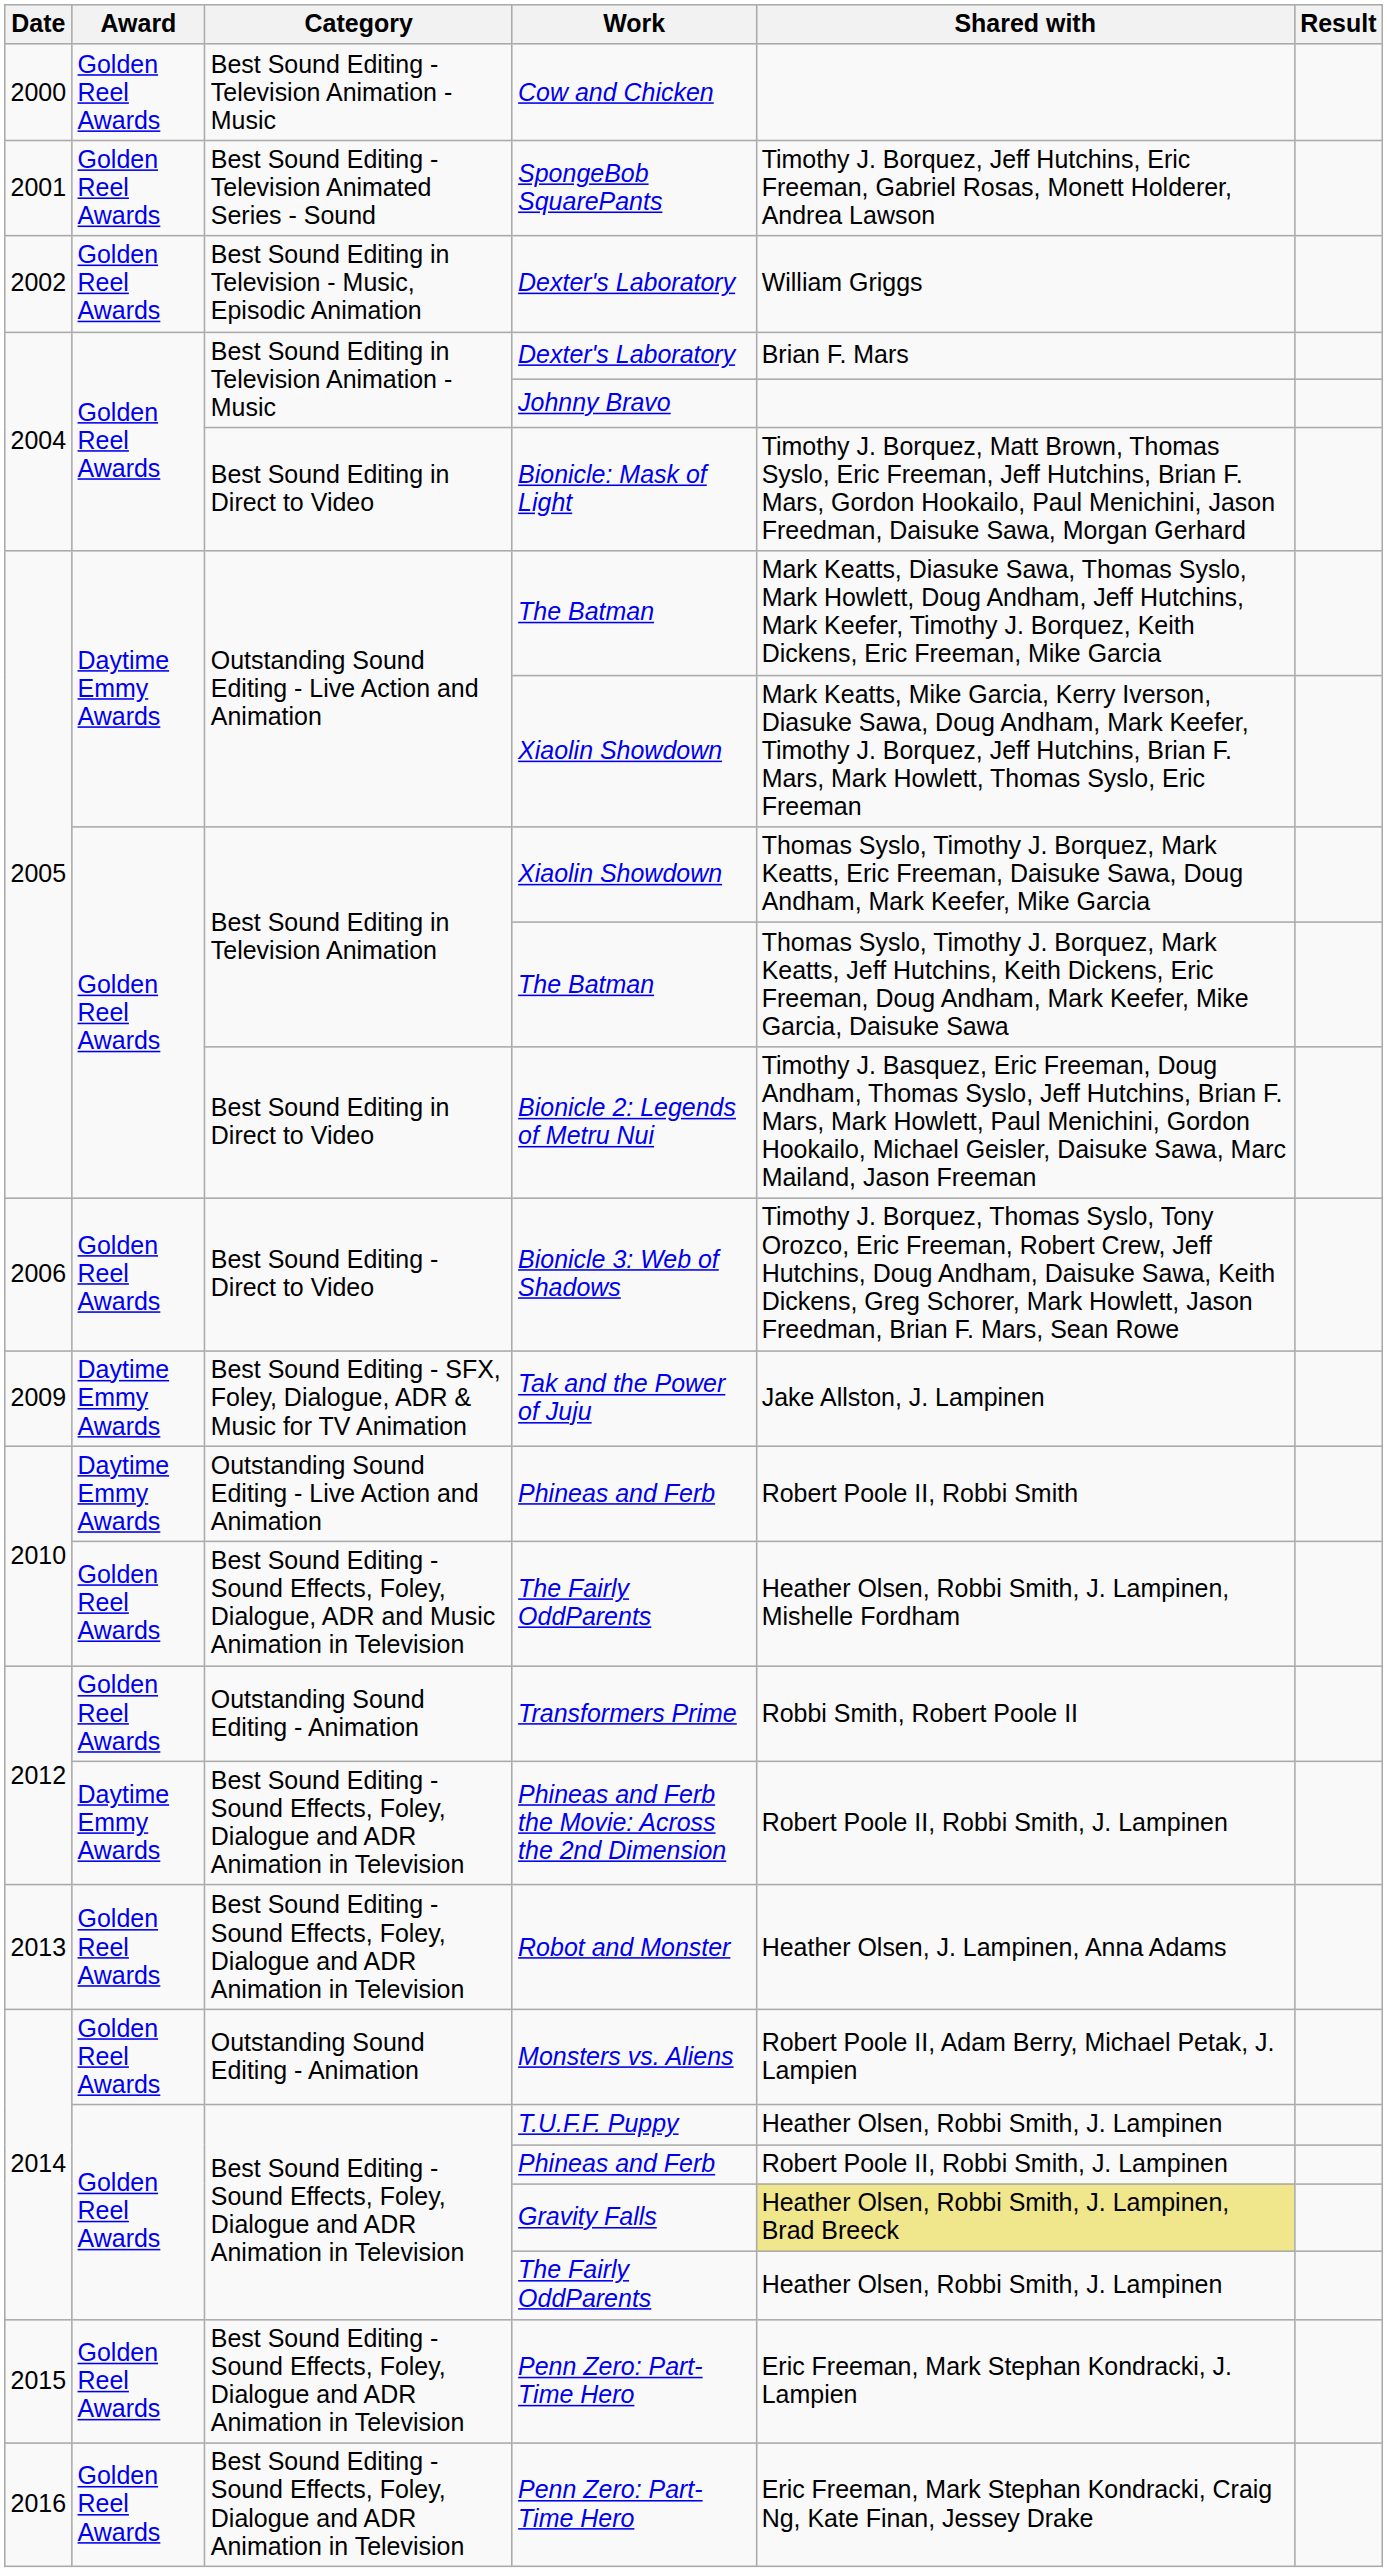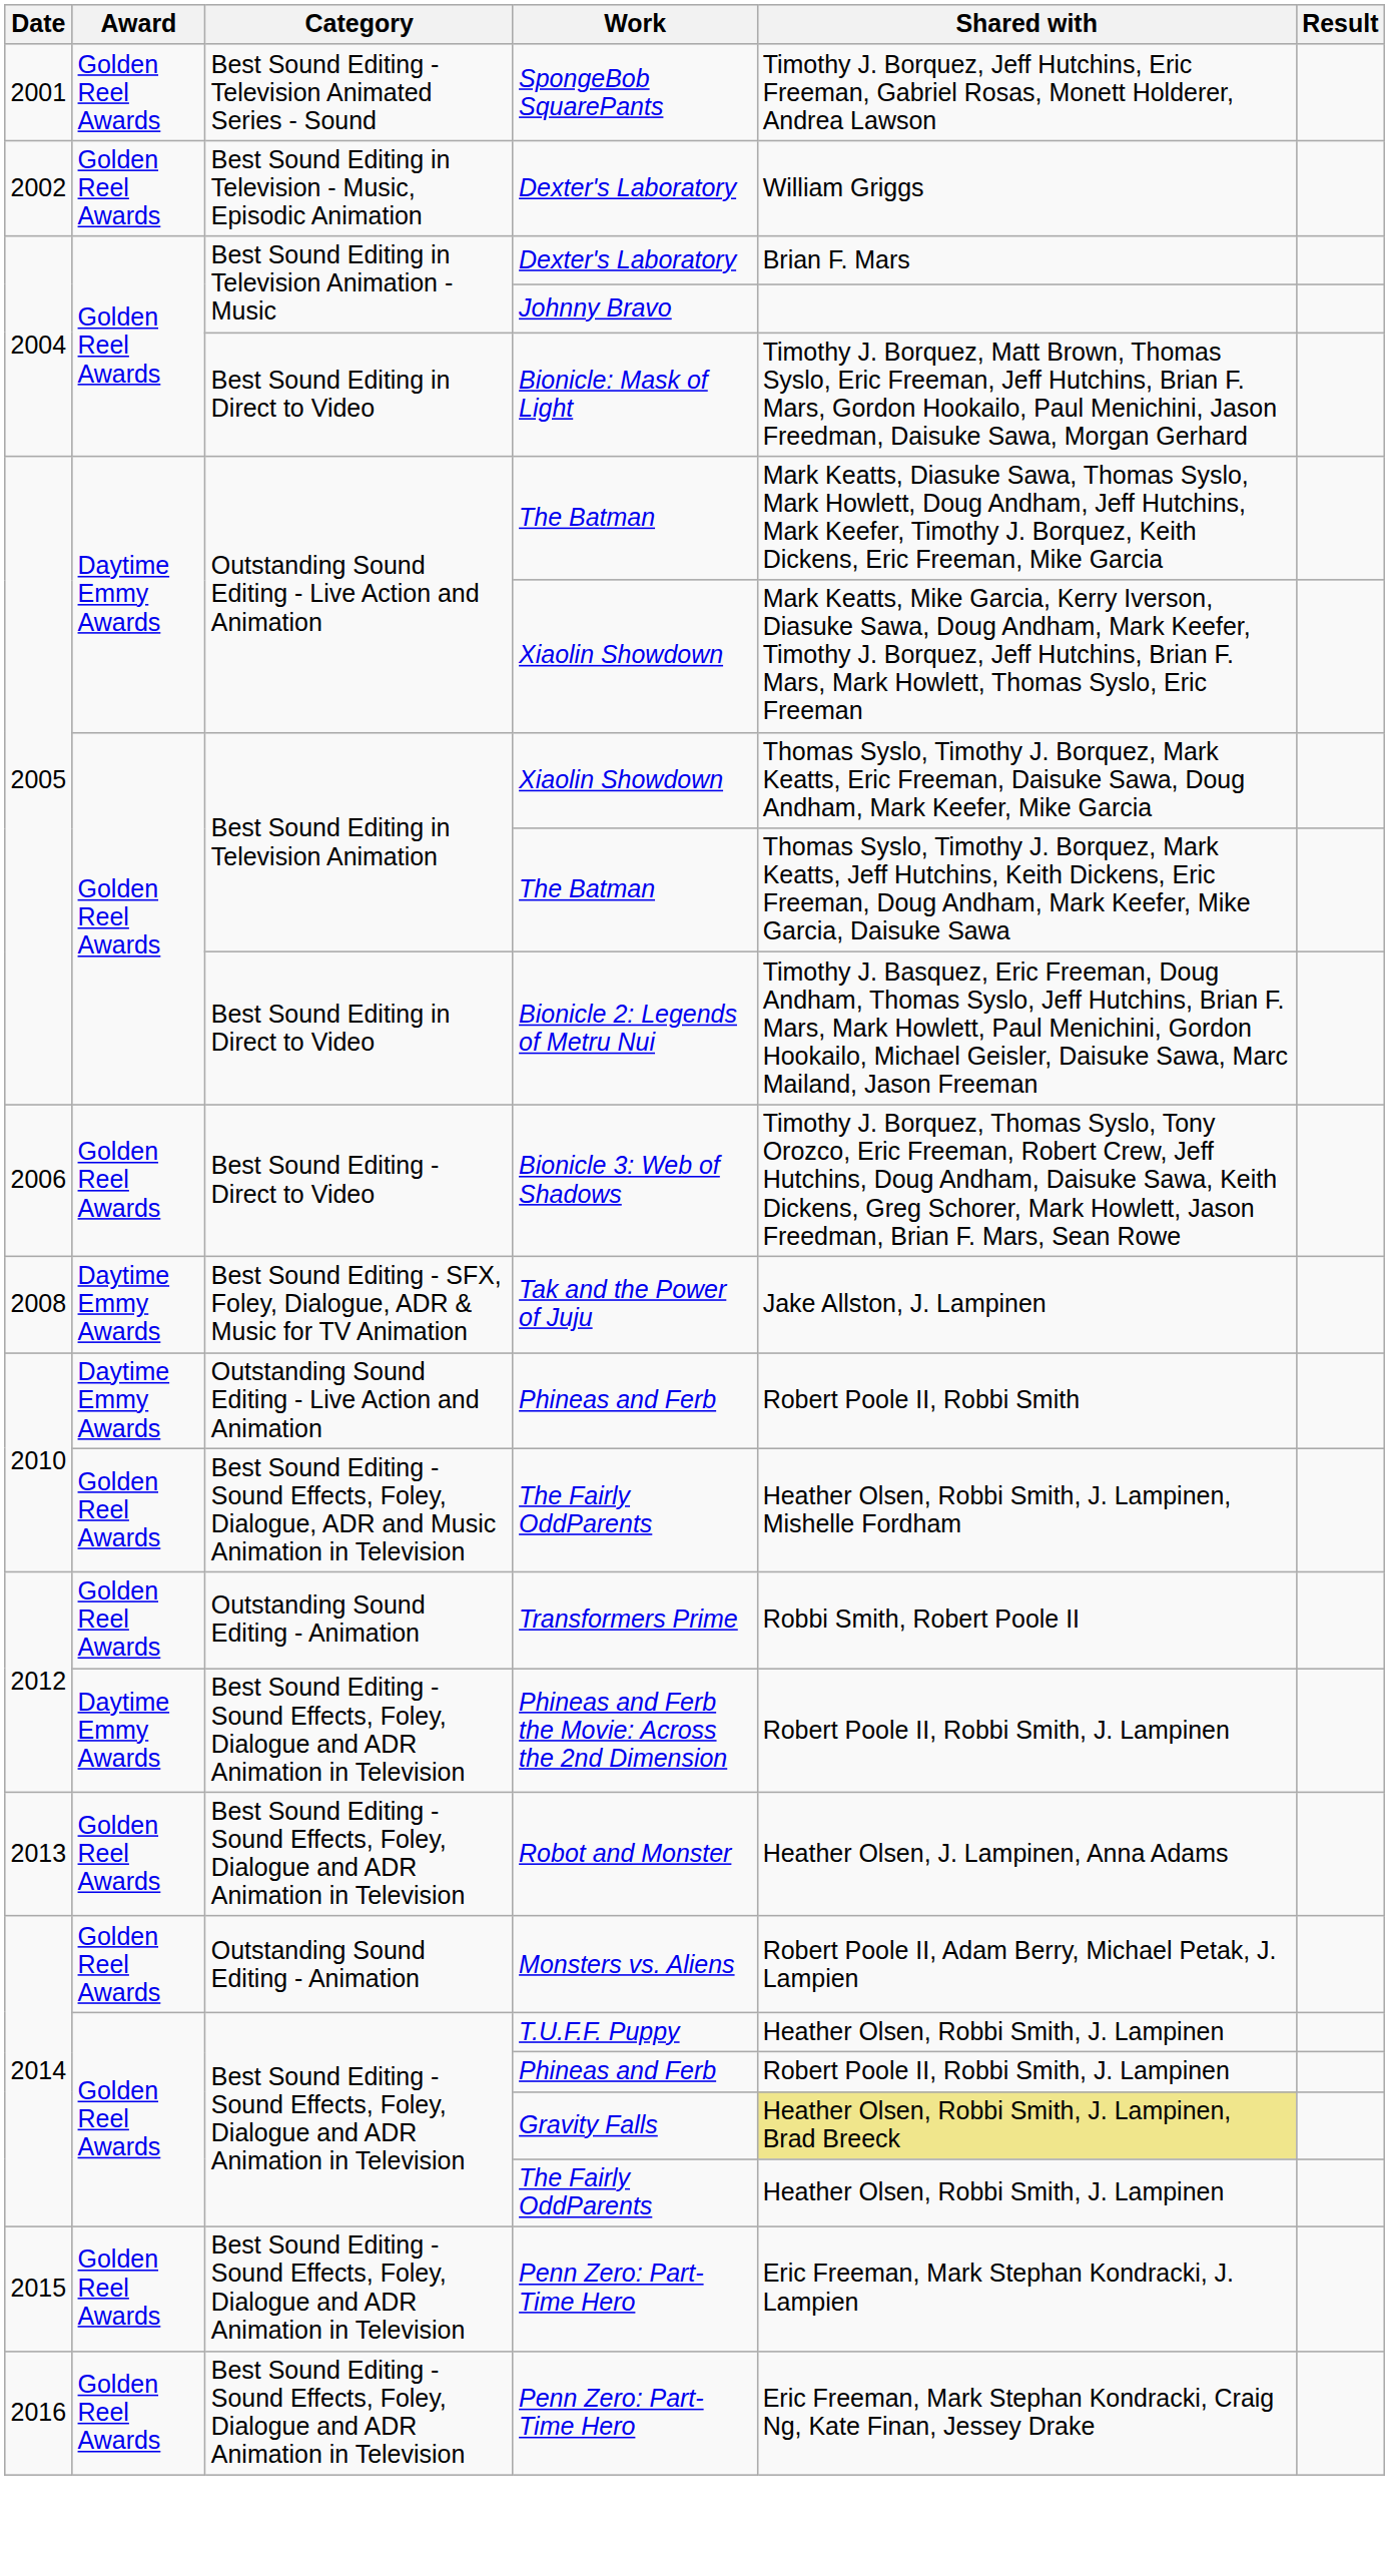- row: 2000 | Golden Reel Awards | Best Sound Editing - Television Animation - Music | Cow and Chicken
Tak and the Power of Juju | Date: 2009 -> 2008
